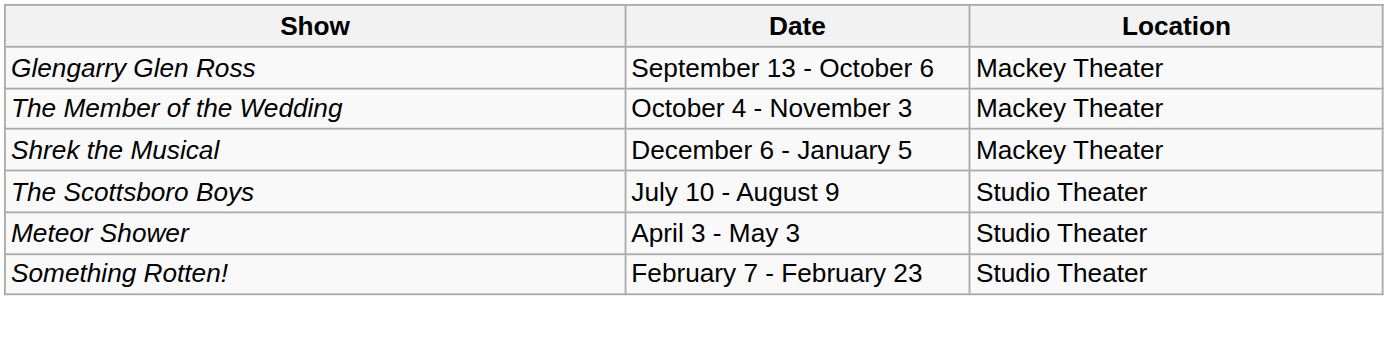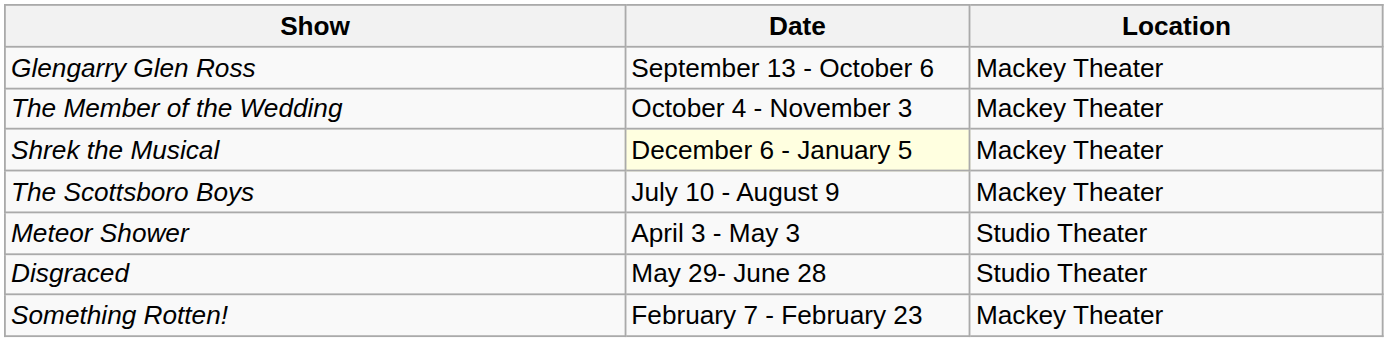Shrek the Musical | Date: no background -> lightyellow background
The Scottsboro Boys | Location: Studio Theater -> Mackey Theater
+ row: Disgraced | May 29- June 28 | Studio Theater
Something Rotten! | Location: Studio Theater -> Mackey Theater
